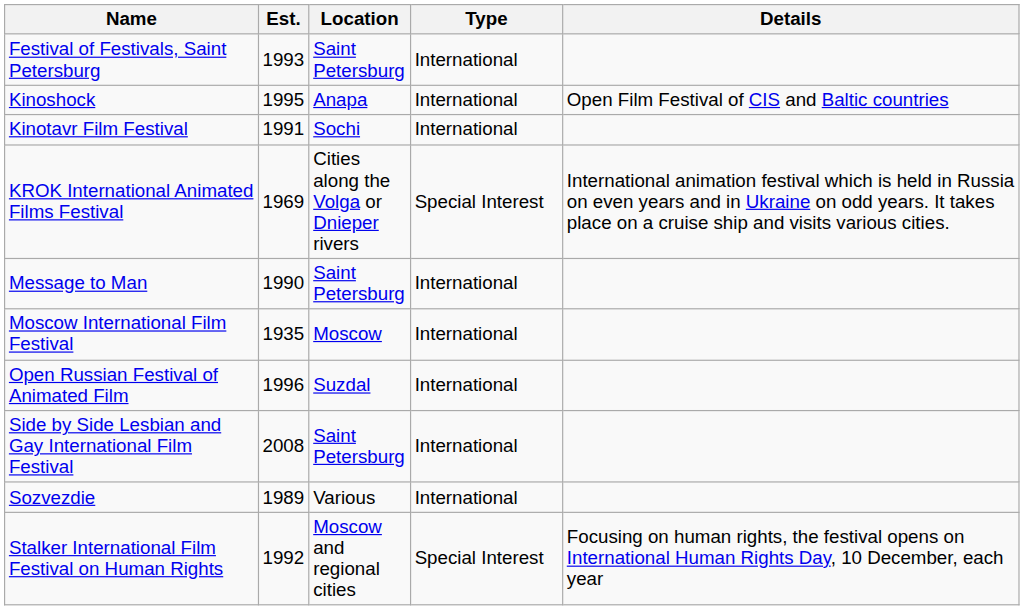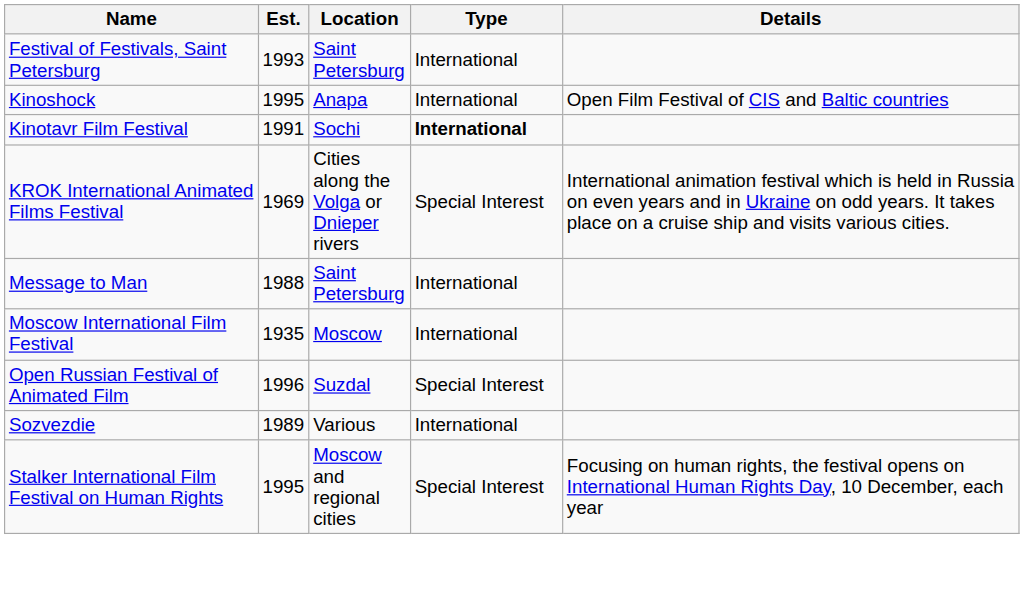Kinotavr Film Festival | Type: normal -> bold
Message to Man | Est.: 1990 -> 1988
Open Russian Festival of Animated Film | Type: International -> Special Interest
- row: Side by Side Lesbian and Gay International Film Festival | 2008 | Saint Petersburg | International
Stalker International Film Festival on Human Rights | Est.: 1992 -> 1995
